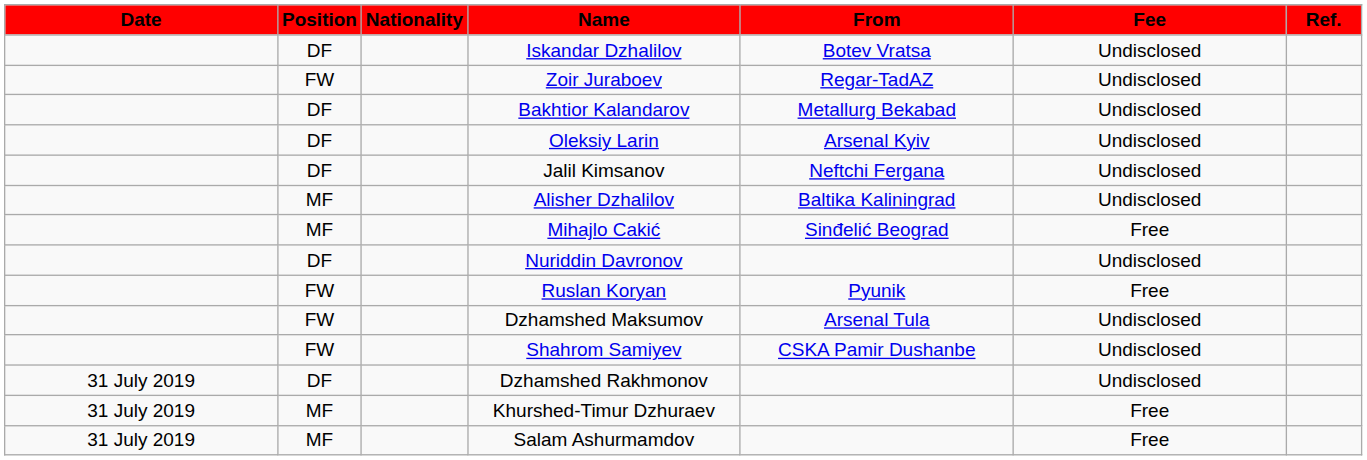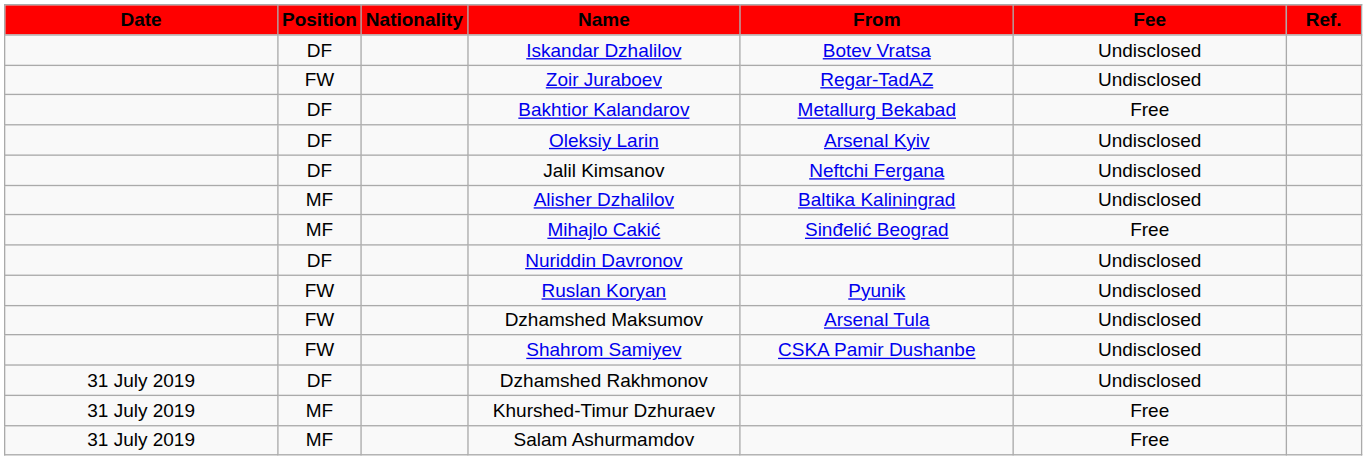Bakhtior Kalandarov | Fee: Undisclosed -> Free
Ruslan Koryan | Fee: Free -> Undisclosed
